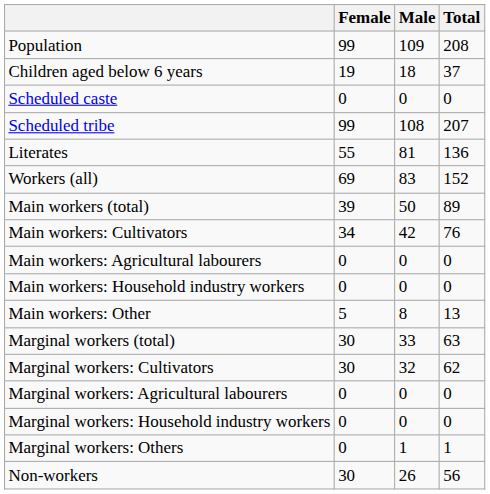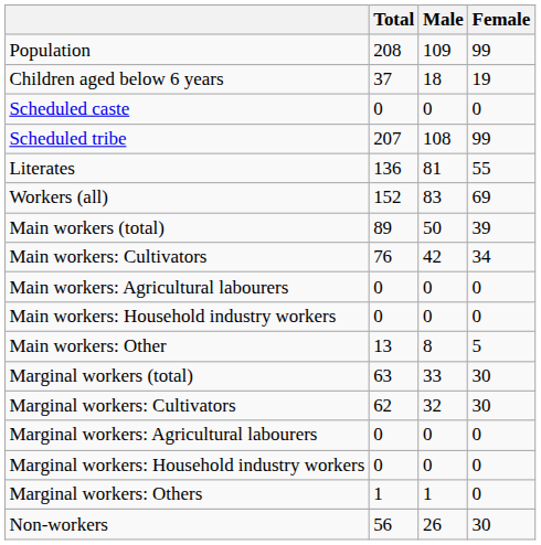columns swapped: Total <-> Female
